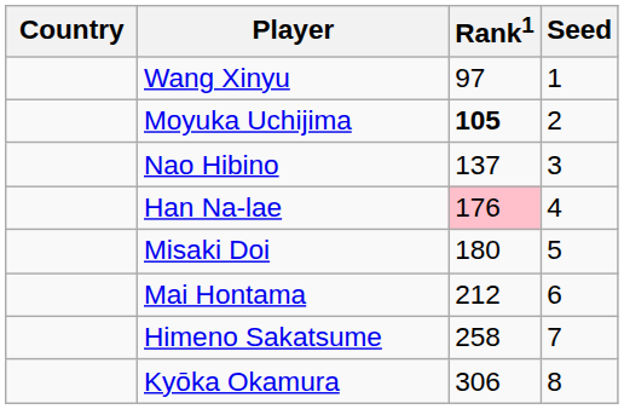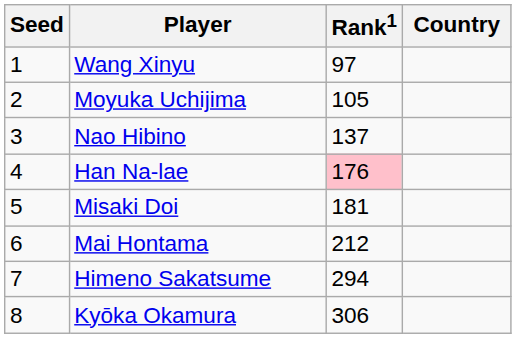columns swapped: Country <-> Seed
Moyuka Uchijima | Rank1: bold -> normal
Misaki Doi | Rank1: 180 -> 181
Himeno Sakatsume | Rank1: 258 -> 294
